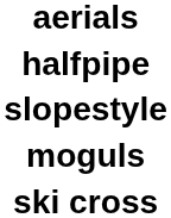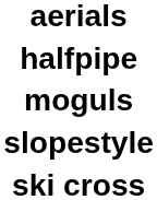rows swapped: moguls <-> slopestyle
